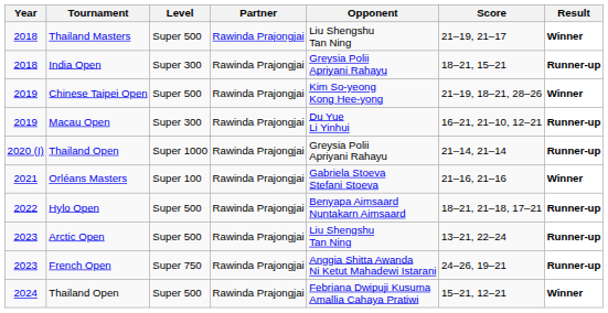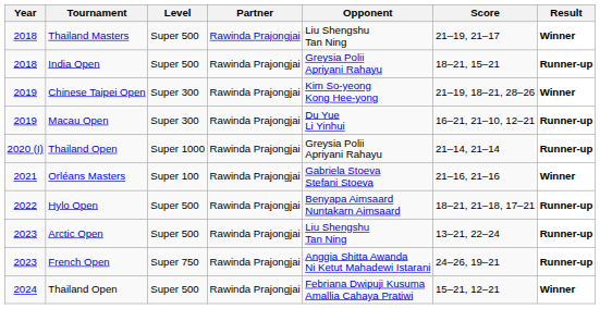India Open | Level: Super 300 -> Super 500
Chinese Taipei Open | Level: Super 500 -> Super 300
